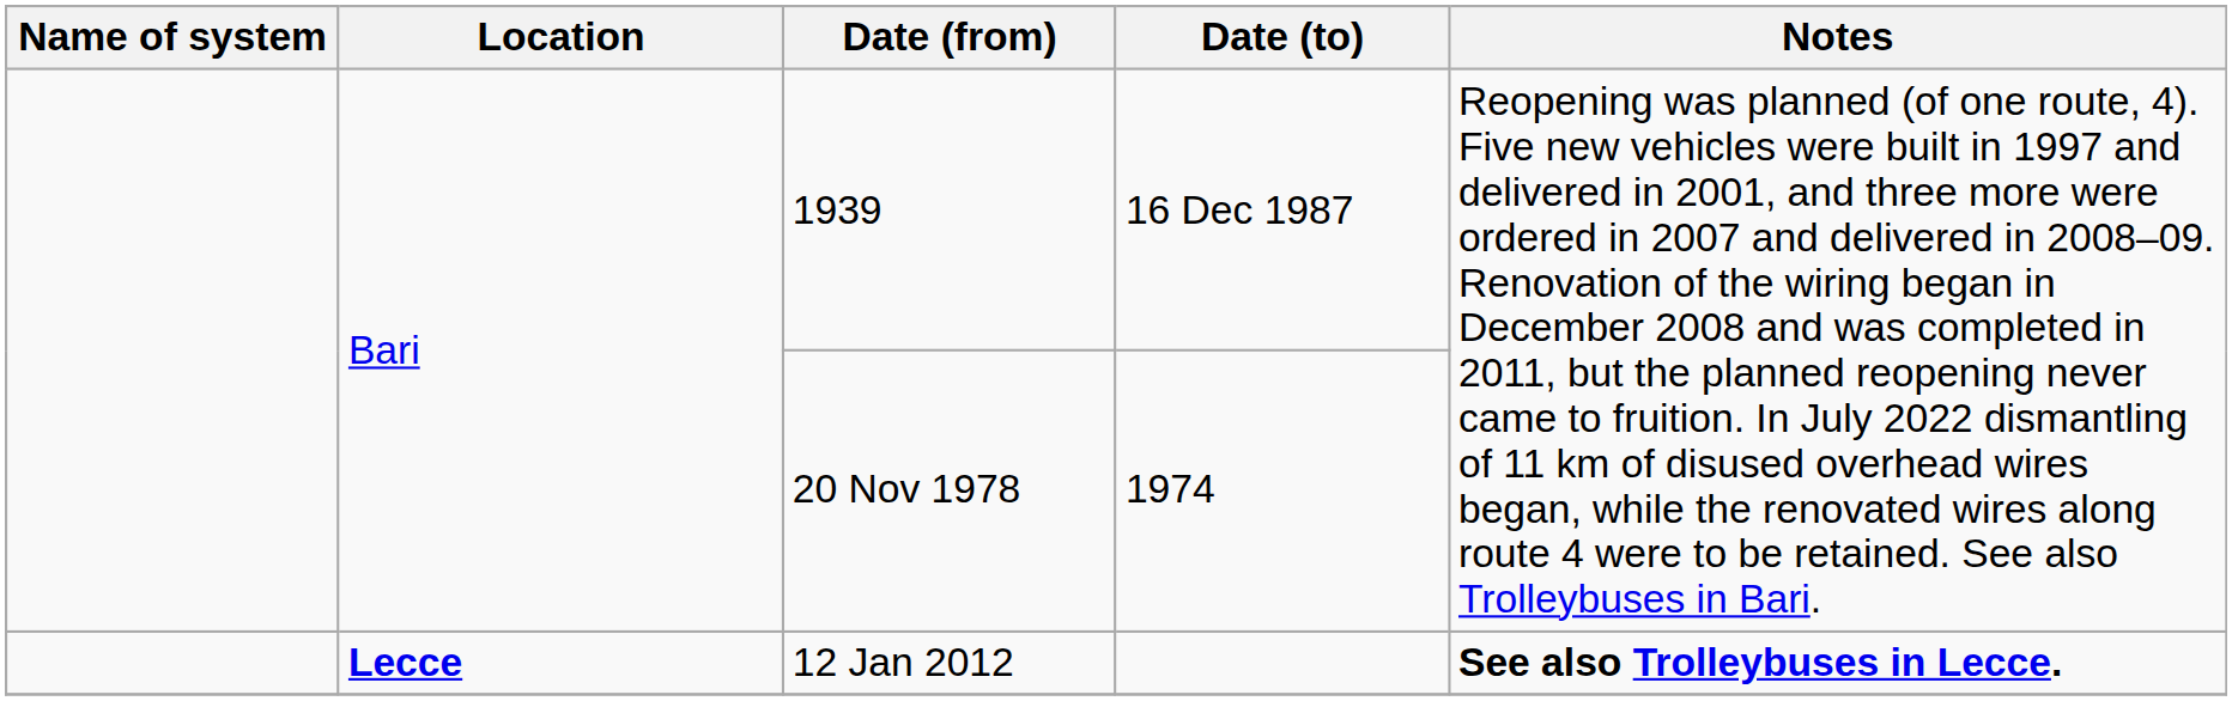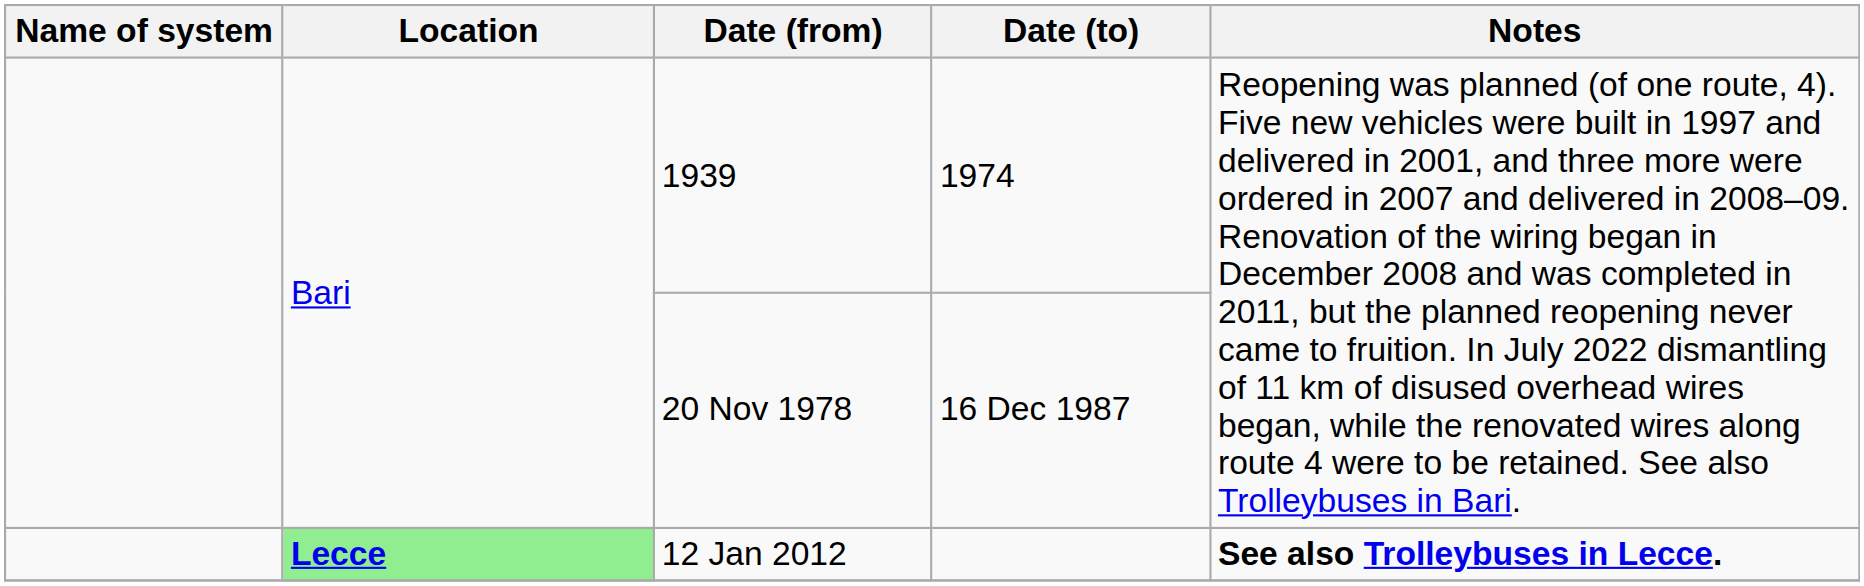1939 | Date (to): 16 Dec 1987 -> 1974
20 Nov 1978 | Date (to): 1974 -> 16 Dec 1987
12 Jan 2012 | Location: no background -> lightgreen background
